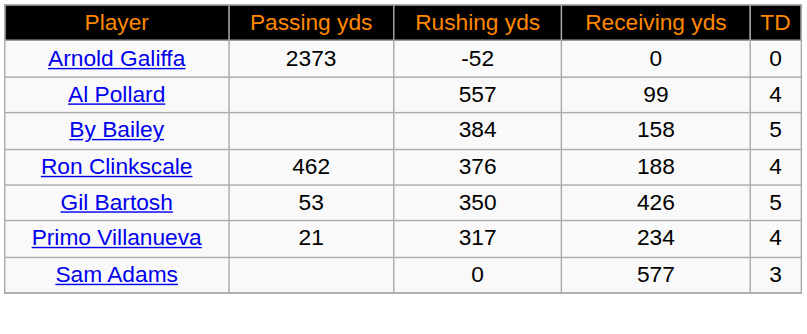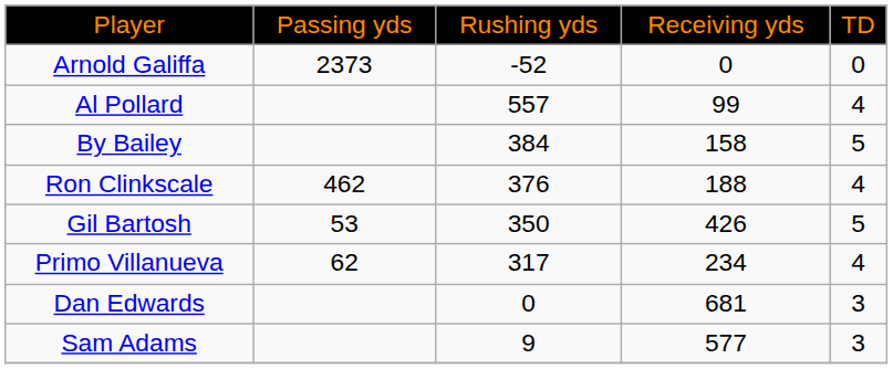Primo Villanueva | column 2: 21 -> 62
+ row: Dan Edwards | 0 | 681 | 3
Sam Adams | column 3: 0 -> 9
